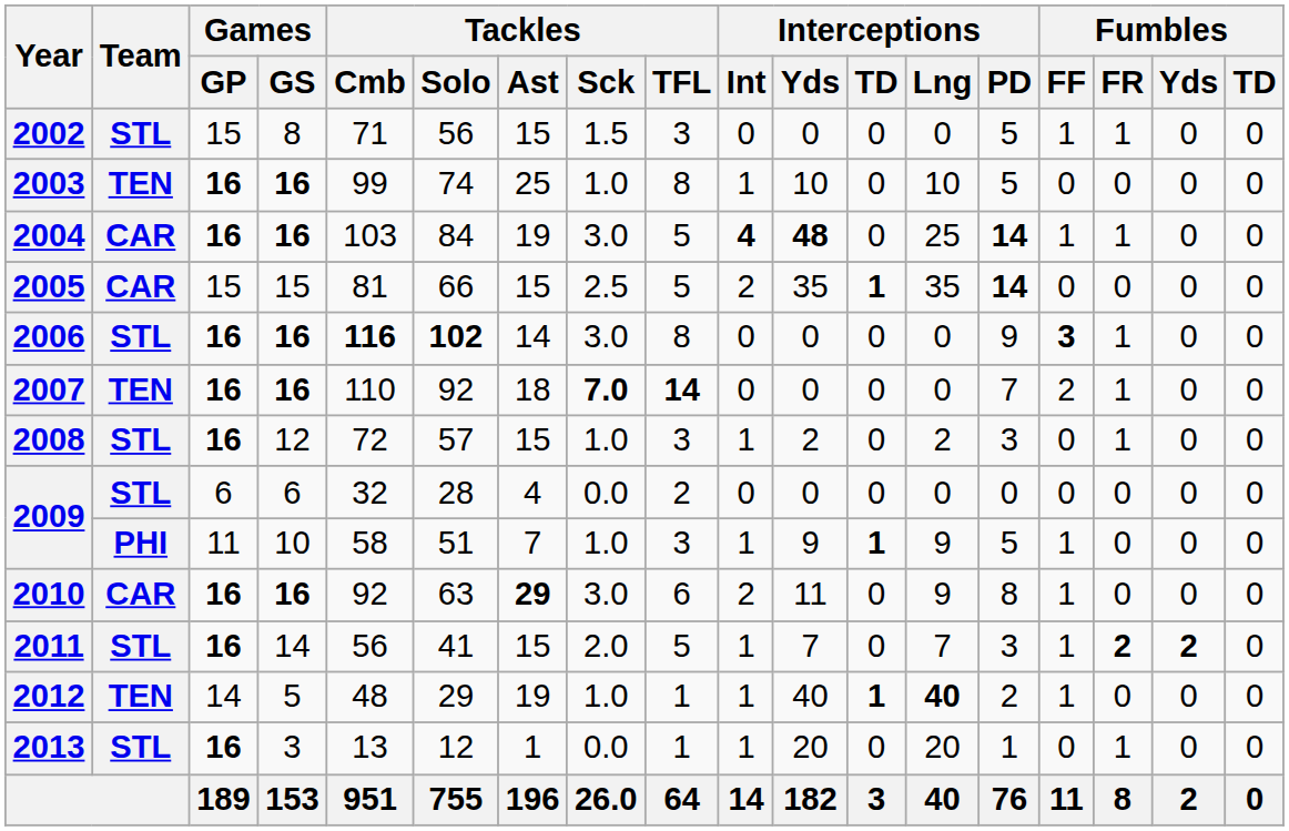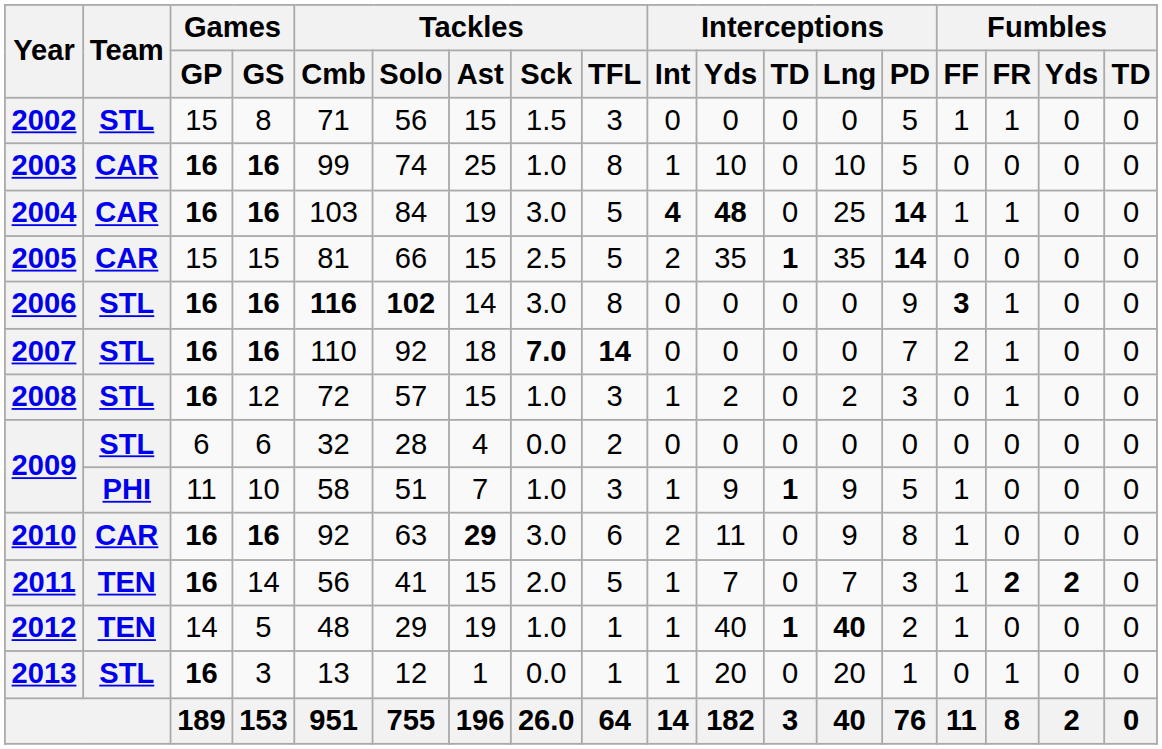2003 | Team: TEN -> CAR
2007 | Team: TEN -> STL
2011 | Team: STL -> TEN
